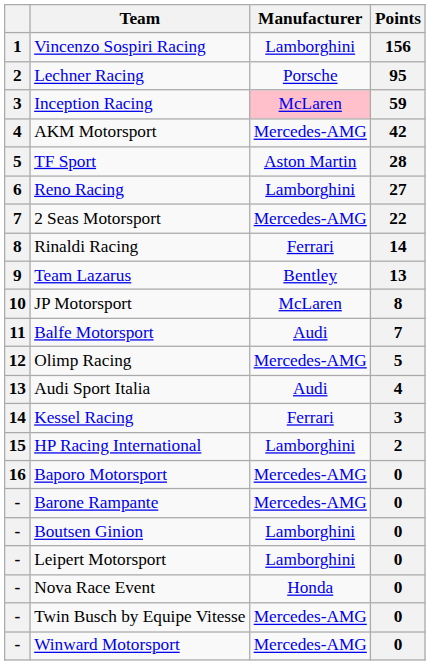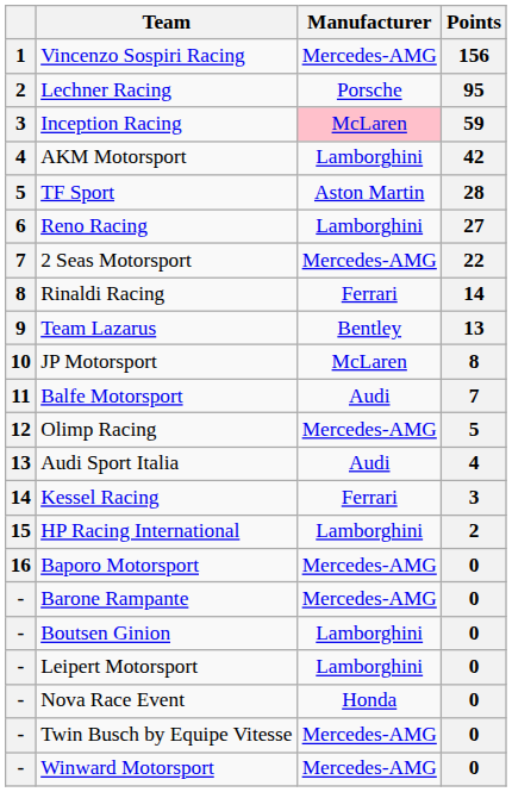Vincenzo Sospiri Racing | Manufacturer: Lamborghini -> Mercedes-AMG
AKM Motorsport | Manufacturer: Mercedes-AMG -> Lamborghini
